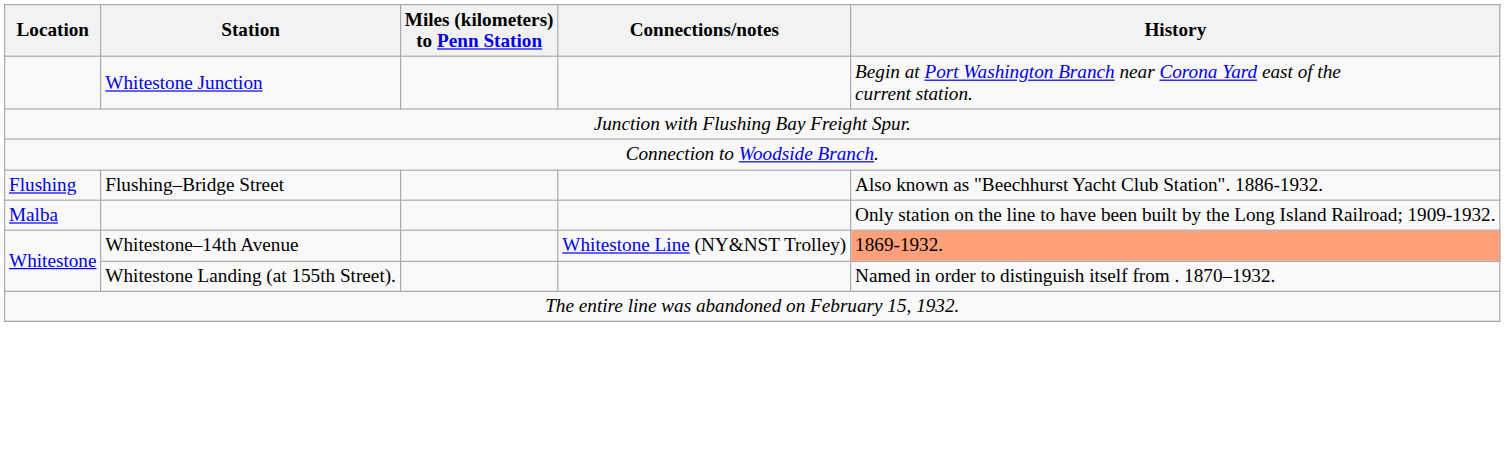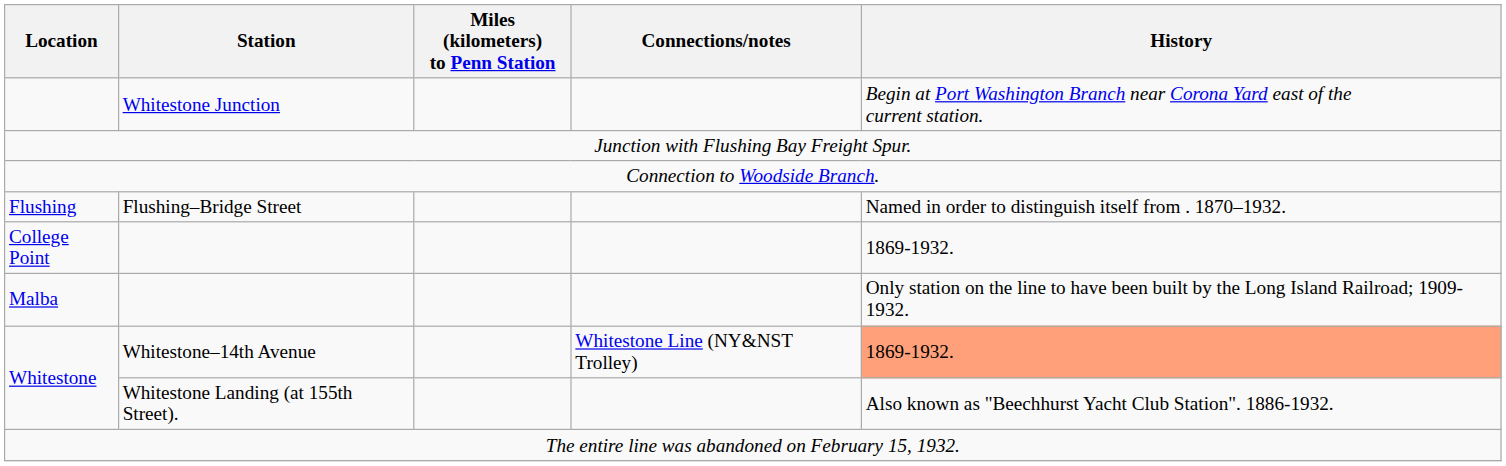Flushing | History: Also known as "Beechhurst Yacht Club Station". 1886-1932. -> Named in order to distinguish itself from . 1870–1932.
+ row: College Point | 1869-1932.
Whitestone / Whitestone Landing (at 155th Street). | History: Named in order to distinguish itself from . 1870–1932. -> Also known as "Beechhurst Yacht Club Station". 1886-1932.
